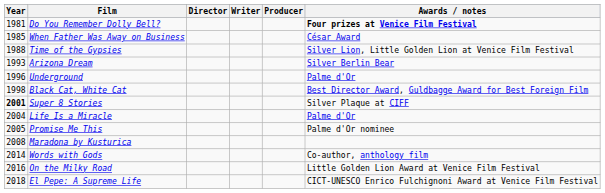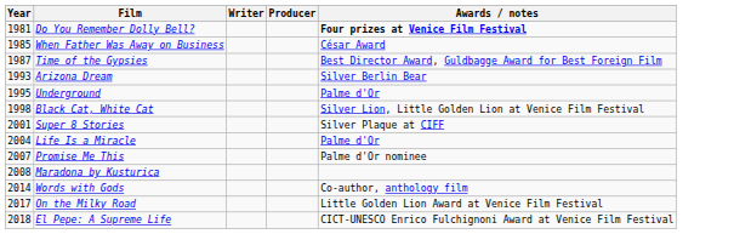- column: Director
Time of the Gypsies | Year: 1988 -> 1987
Time of the Gypsies | Awards / notes: Silver Lion, Little Golden Lion at Venice Film Festival -> Best Director Award, Guldbagge Award for Best Foreign Film
Underground | Year: 1996 -> 1995
Black Cat, White Cat | Awards / notes: Best Director Award, Guldbagge Award for Best Foreign Film -> Silver Lion, Little Golden Lion at Venice Film Festival
Super 8 Stories | Year: bold -> normal
Promise Me This | Year: 2005 -> 2007
On the Milky Road | Year: 2016 -> 2017
